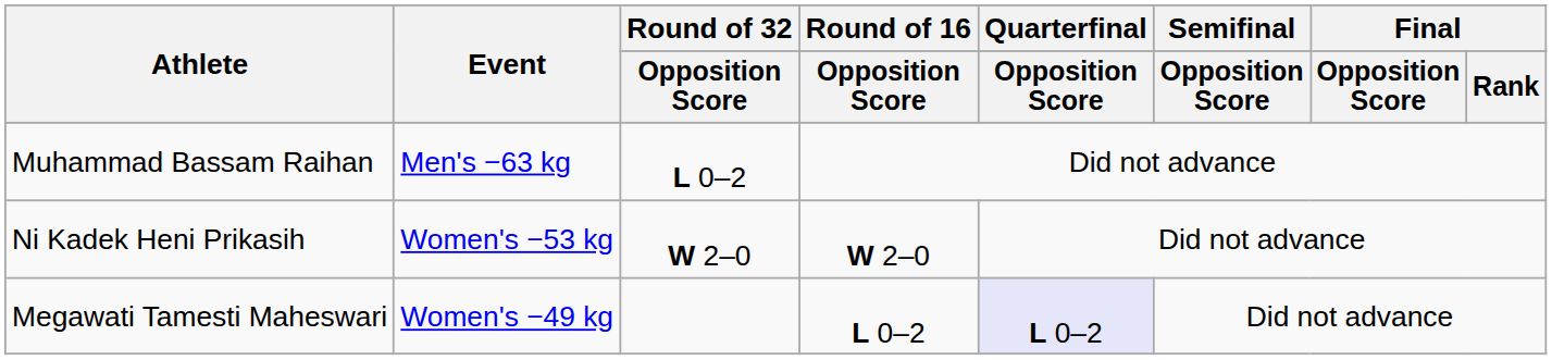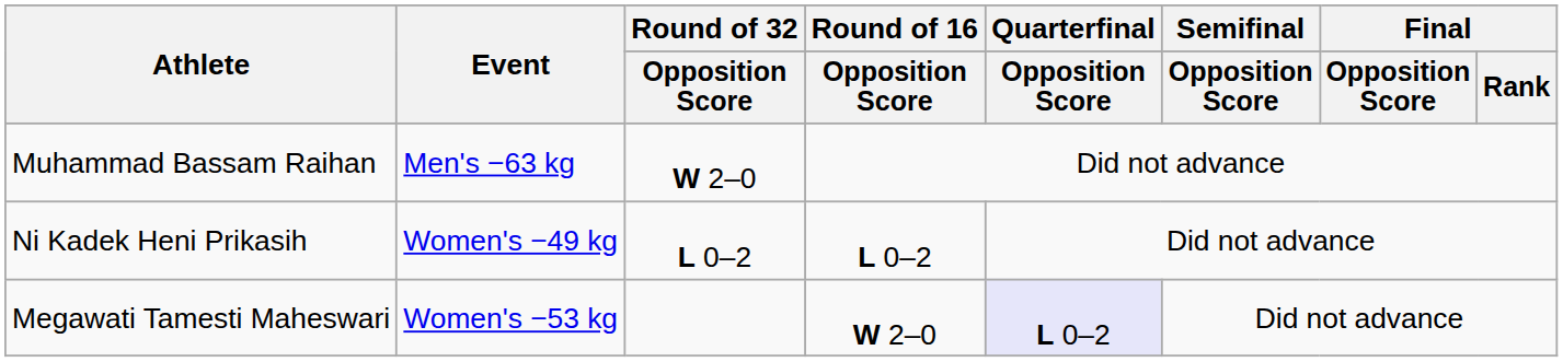Muhammad Bassam Raihan | Round of 32 / Opposition Score: L 0–2 -> W 2–0
Ni Kadek Heni Prikasih | Event: Women's −53 kg -> Women's −49 kg
Ni Kadek Heni Prikasih | Round of 32 / Opposition Score: W 2–0 -> L 0–2
Ni Kadek Heni Prikasih | Round of 16 / Opposition Score: W 2–0 -> L 0–2
Megawati Tamesti Maheswari | Event: Women's −49 kg -> Women's −53 kg
Megawati Tamesti Maheswari | Round of 16 / Opposition Score: L 0–2 -> W 2–0
